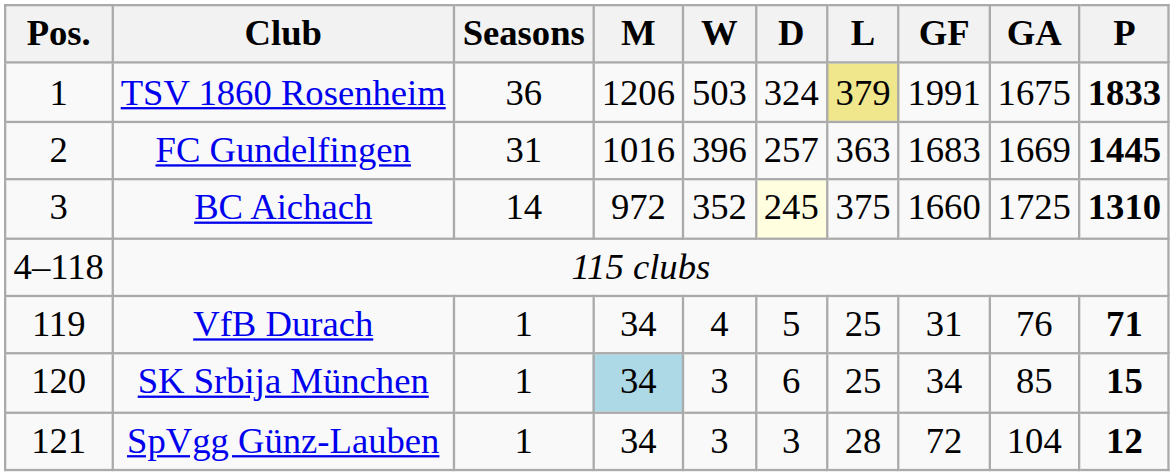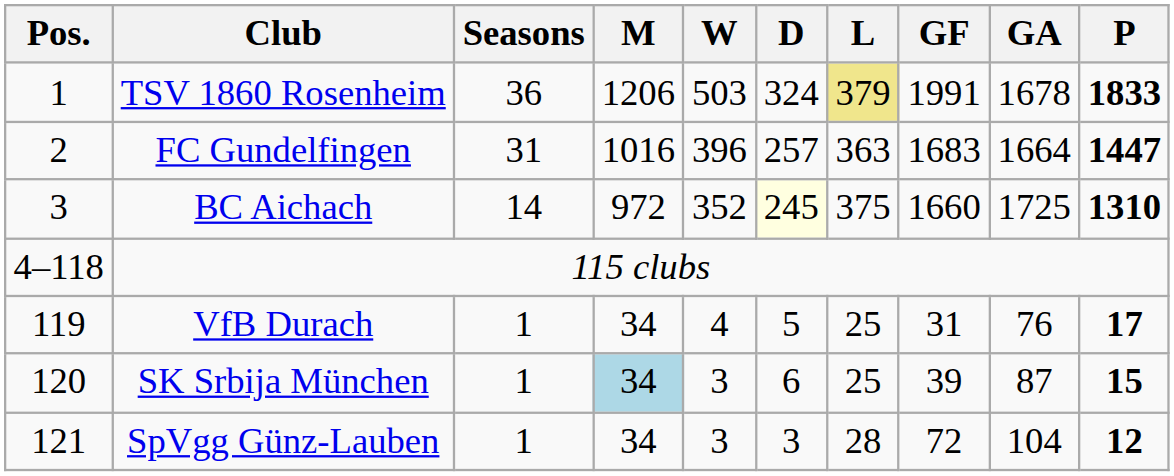TSV 1860 Rosenheim | GA: 1675 -> 1678
FC Gundelfingen | GA: 1669 -> 1664
FC Gundelfingen | P: 1445 -> 1447
VfB Durach | P: 71 -> 17
SK Srbija München | GF: 34 -> 39
SK Srbija München | GA: 85 -> 87
